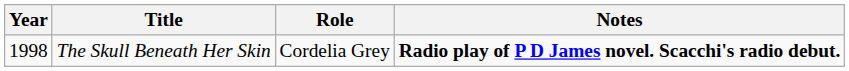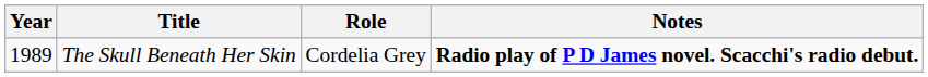The Skull Beneath Her Skin | Year: 1998 -> 1989
